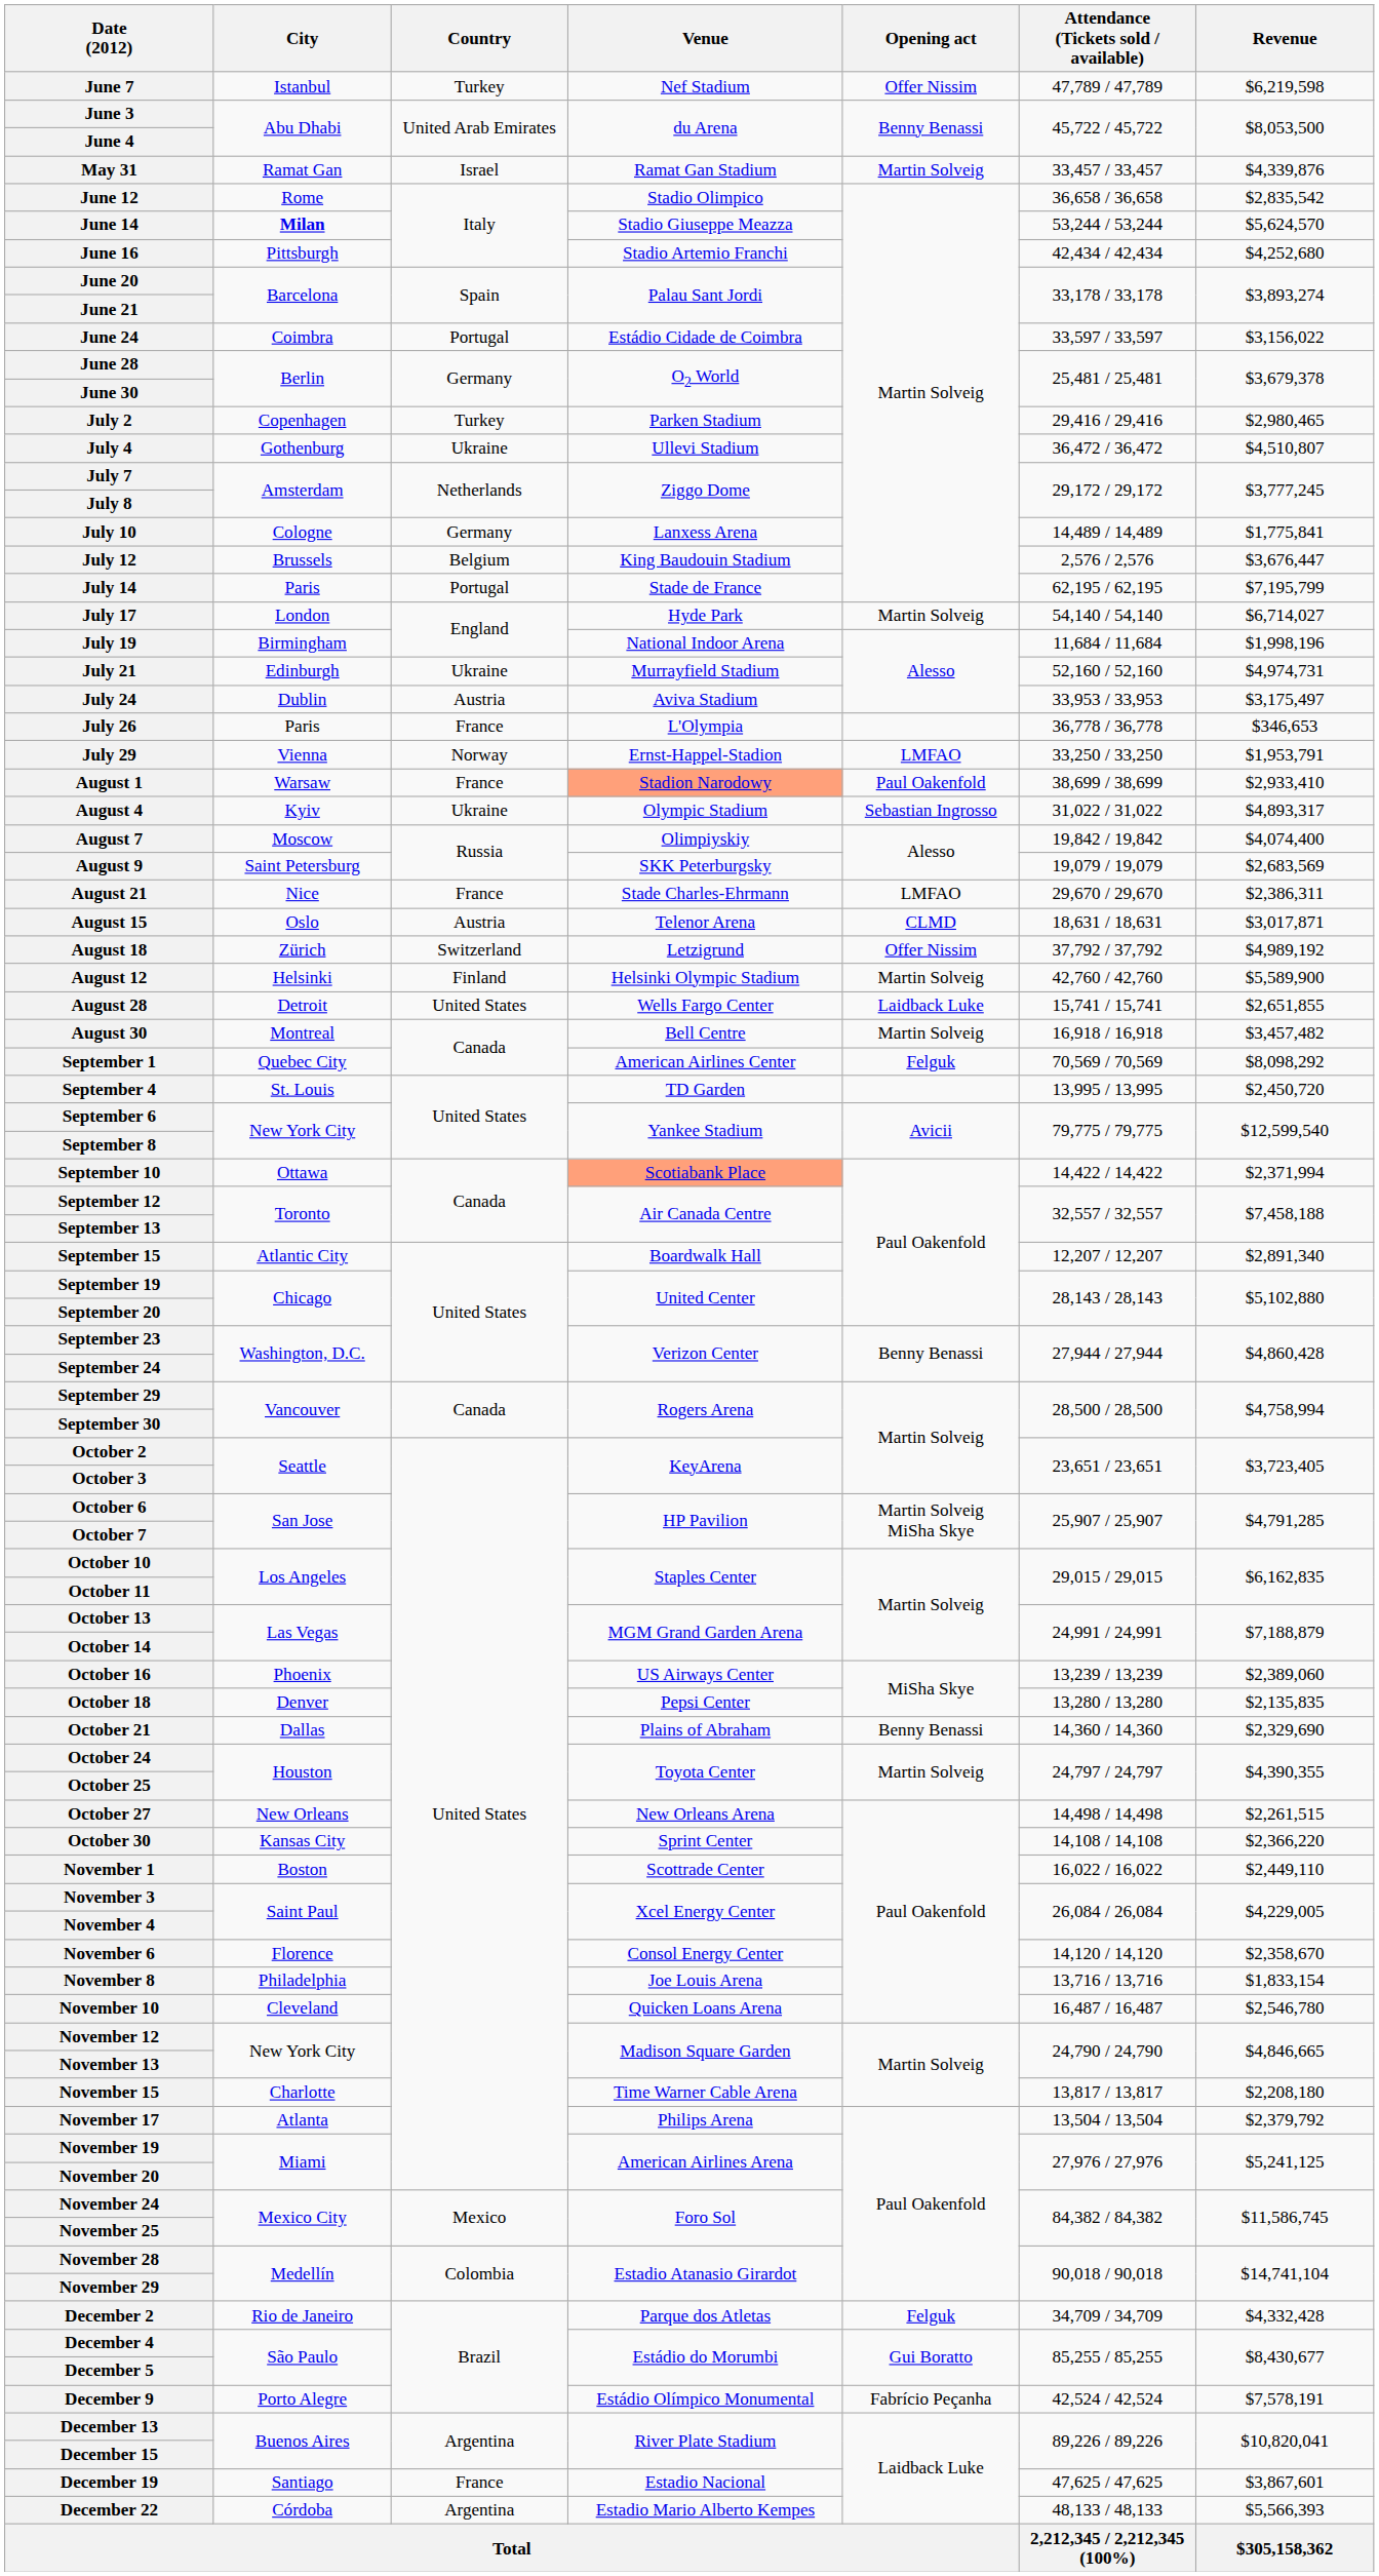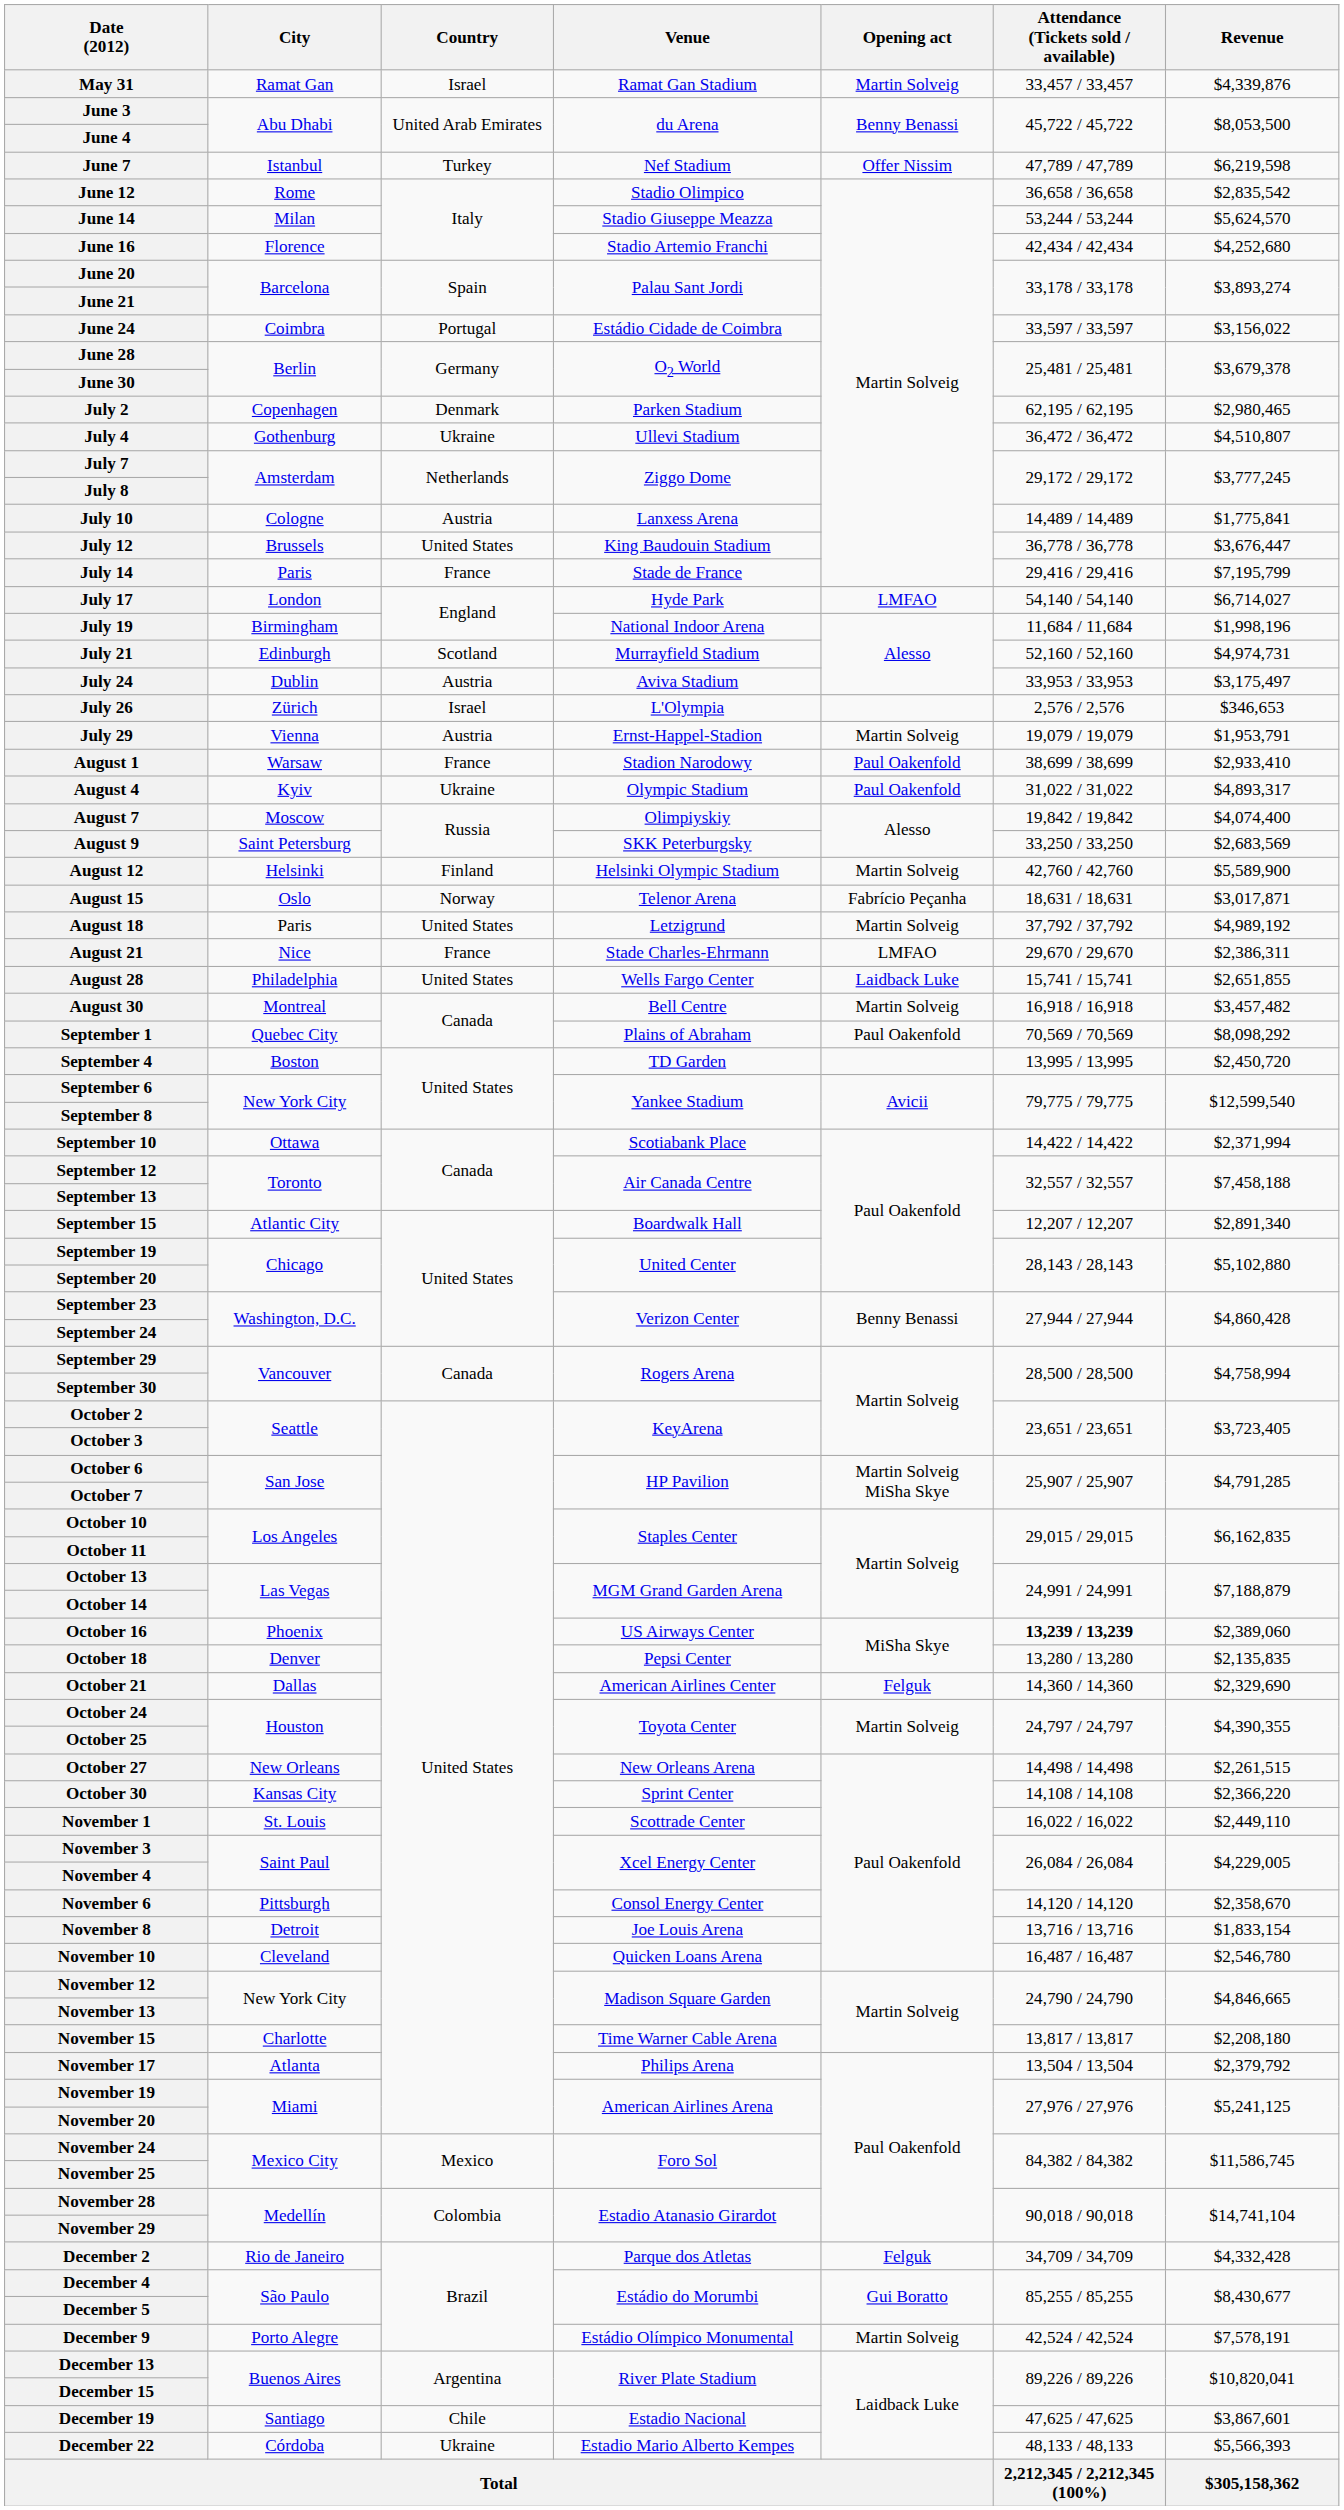rows swapped: May 31 <-> June 7
June 14 | City: bold -> normal
June 16 | City: Pittsburgh -> Florence
July 2 | Country: Turkey -> Denmark
July 2 | Attendance (Tickets sold / available): 29,416 / 29,416 -> 62,195 / 62,195
July 10 | Country: Germany -> Austria
July 12 | Country: Belgium -> United States
July 12 | Attendance (Tickets sold / available): 2,576 / 2,576 -> 36,778 / 36,778
July 14 | Country: Portugal -> France
July 14 | Attendance (Tickets sold / available): 62,195 / 62,195 -> 29,416 / 29,416
July 17 | Opening act: Martin Solveig -> LMFAO
July 21 | Country: Ukraine -> Scotland
July 26 | City: Paris -> Zürich
July 26 | Country: France -> Israel
July 26 | Attendance (Tickets sold / available): 36,778 / 36,778 -> 2,576 / 2,576
July 29 | Country: Norway -> Austria
July 29 | Opening act: LMFAO -> Martin Solveig
July 29 | Attendance (Tickets sold / available): 33,250 / 33,250 -> 19,079 / 19,079
August 1 | Venue: lightsalmon background -> no background
August 4 | Opening act: Sebastian Ingrosso -> Paul Oakenfold
August 9 | Attendance (Tickets sold / available): 19,079 / 19,079 -> 33,250 / 33,250
rows swapped: August 12 <-> August 21
August 15 | Country: Austria -> Norway
August 15 | Opening act: CLMD -> Fabrício Peçanha
August 18 | City: Zürich -> Paris
August 18 | Country: Switzerland -> United States
August 18 | Opening act: Offer Nissim -> Martin Solveig
August 28 | City: Detroit -> Philadelphia
September 1 | Venue: American Airlines Center -> Plains of Abraham
September 1 | Opening act: Felguk -> Paul Oakenfold
September 4 | City: St. Louis -> Boston
September 10 | Venue: lightsalmon background -> no background
October 16 | Attendance (Tickets sold / available): normal -> bold
October 21 | Venue: Plains of Abraham -> American Airlines Center
October 21 | Opening act: Benny Benassi -> Felguk
November 1 | City: Boston -> St. Louis
November 6 | City: Florence -> Pittsburgh
November 8 | City: Philadelphia -> Detroit
December 9 | Opening act: Fabrício Peçanha -> Martin Solveig
December 19 | Country: France -> Chile
December 22 | Country: Argentina -> Ukraine
